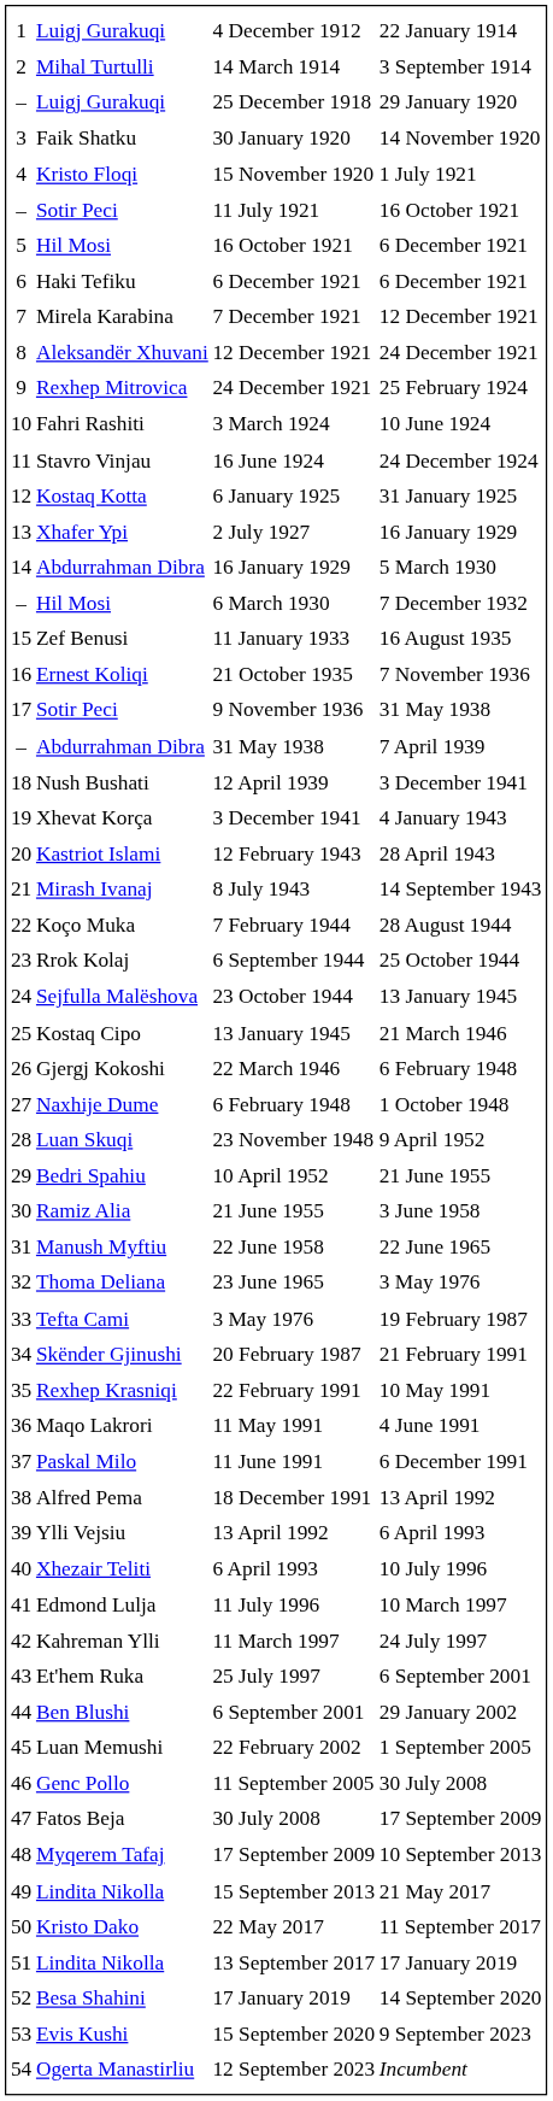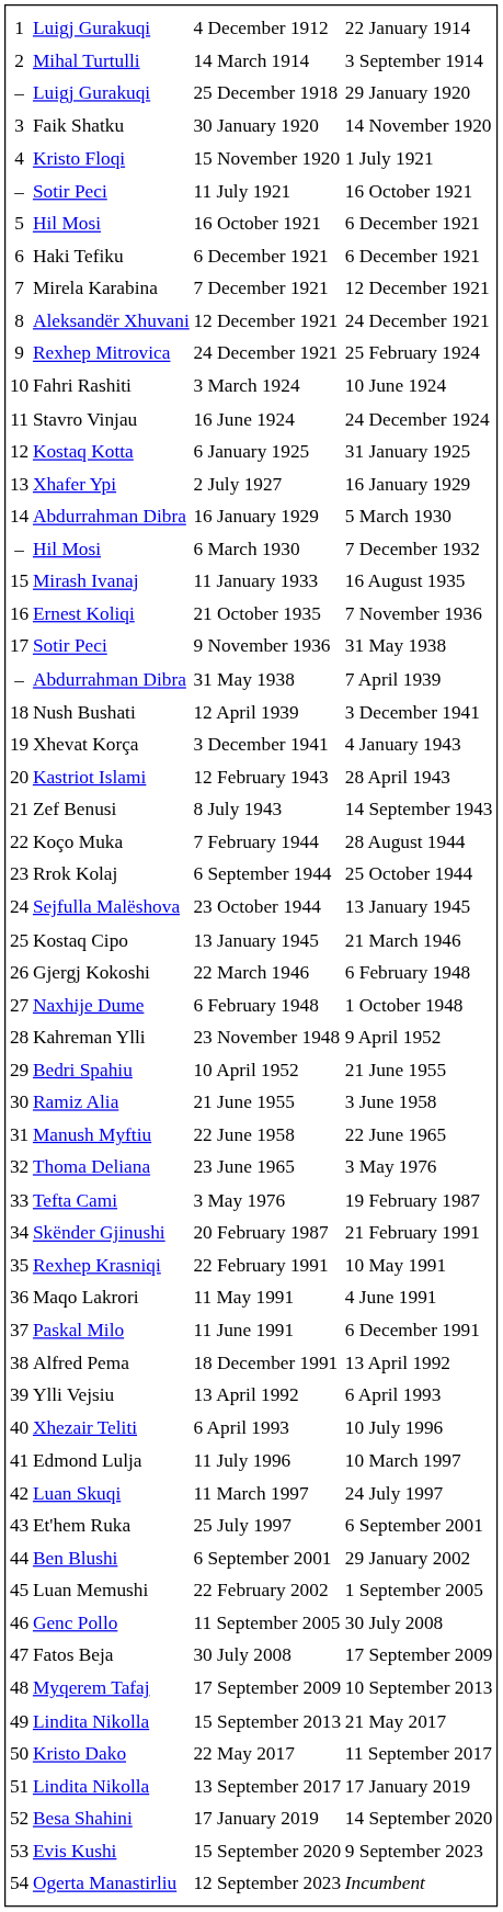11 January 1933 | column 2: Zef Benusi -> Mirash Ivanaj
8 July 1943 | column 2: Mirash Ivanaj -> Zef Benusi
23 November 1948 | column 2: Luan Skuqi -> Kahreman Ylli
11 March 1997 | column 2: Kahreman Ylli -> Luan Skuqi
